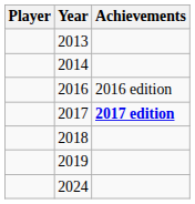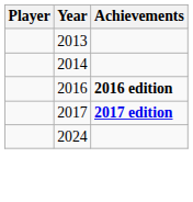2016 | Achievements: normal -> bold
- row: 2018
- row: 2019
